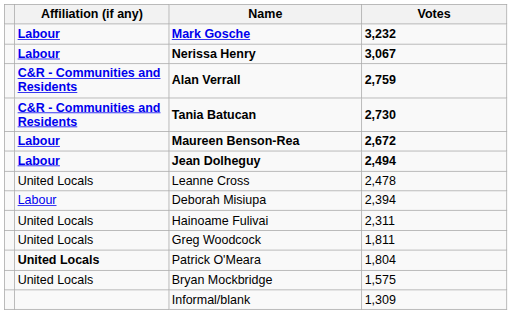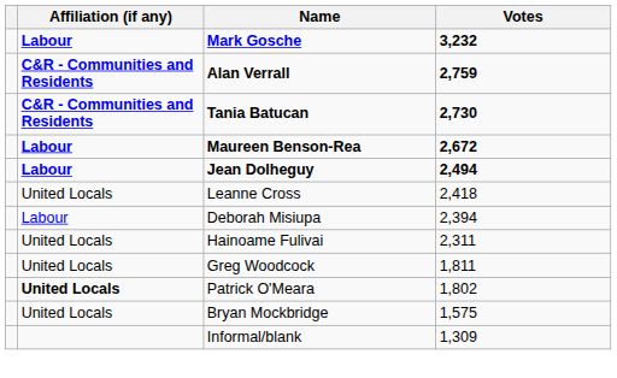- row: Labour | Nerissa Henry | 3,067
Leanne Cross | Votes: 2,478 -> 2,418
Patrick O'Meara | Votes: 1,804 -> 1,802
